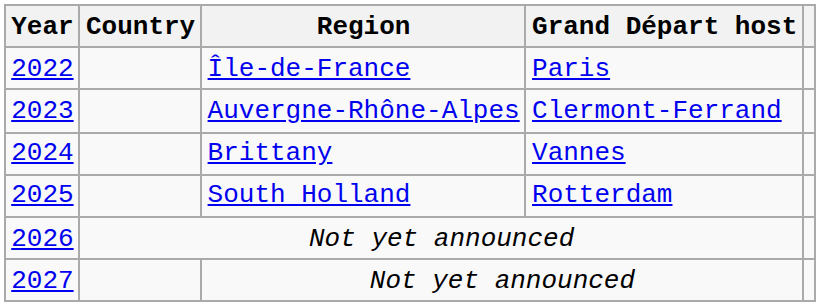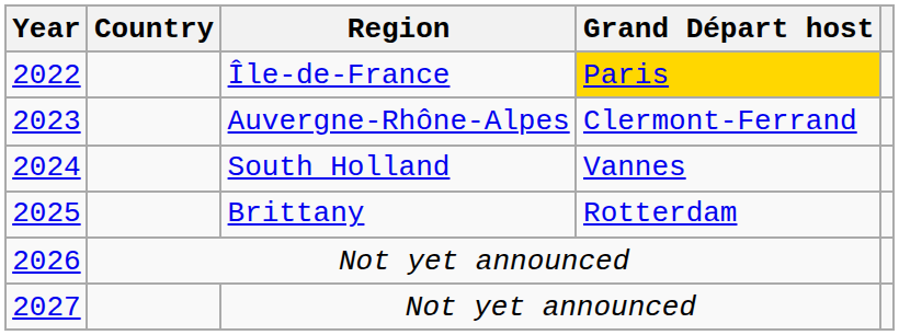2022 | Grand Départ host: no background -> gold background
2024 | Region: Brittany -> South Holland
2025 | Region: South Holland -> Brittany
